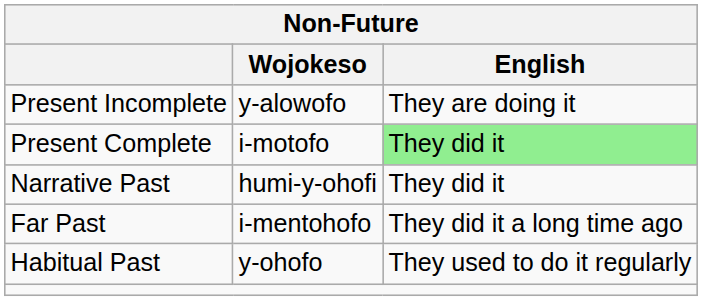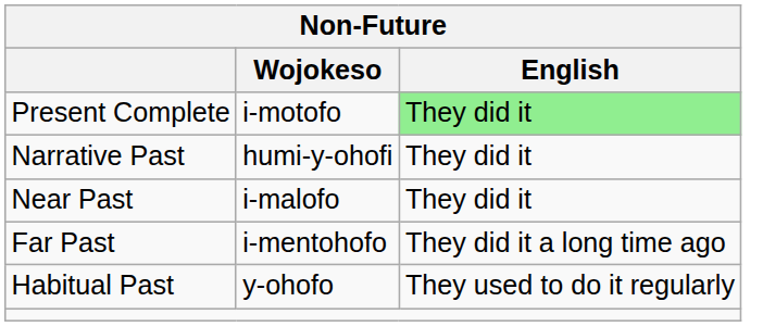- row: Present Incomplete | y-alowofo | They are doing it
+ row: Near Past | i-malofo | They did it
